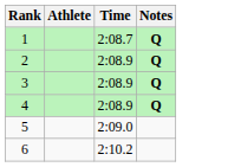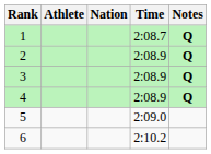+ column: Nation
